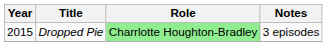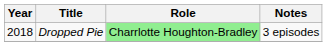Dropped Pie | Year: 2015 -> 2018
